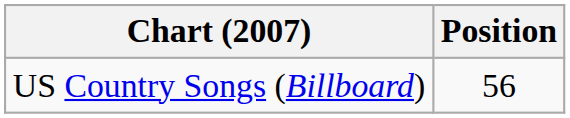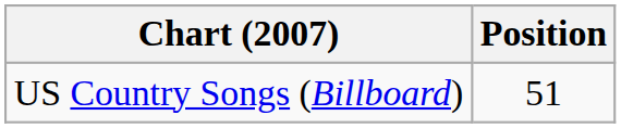US Country Songs (Billboard) | Position: 56 -> 51
